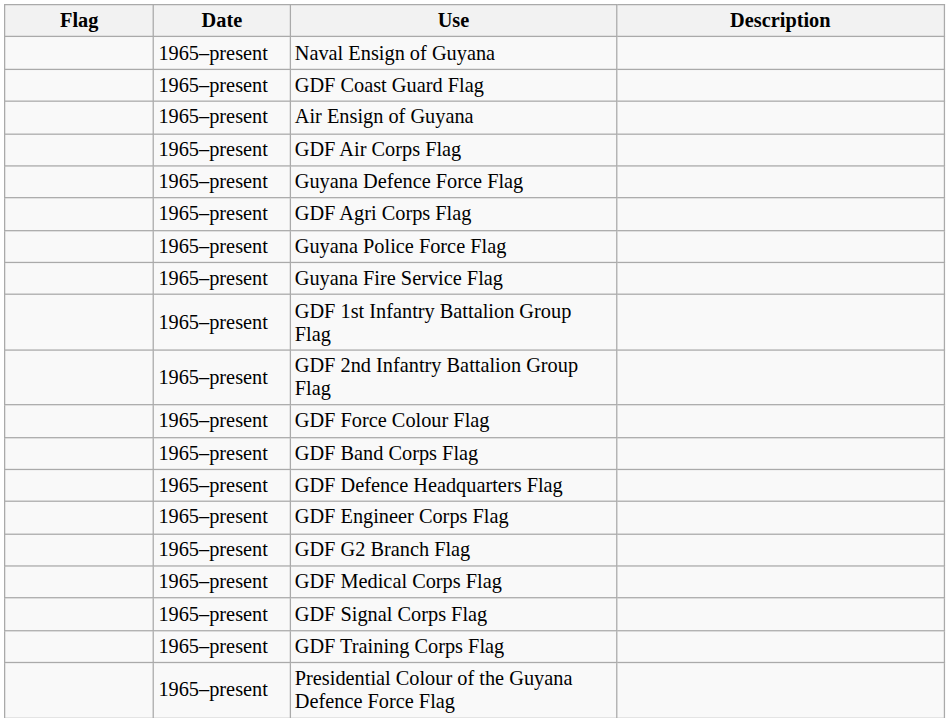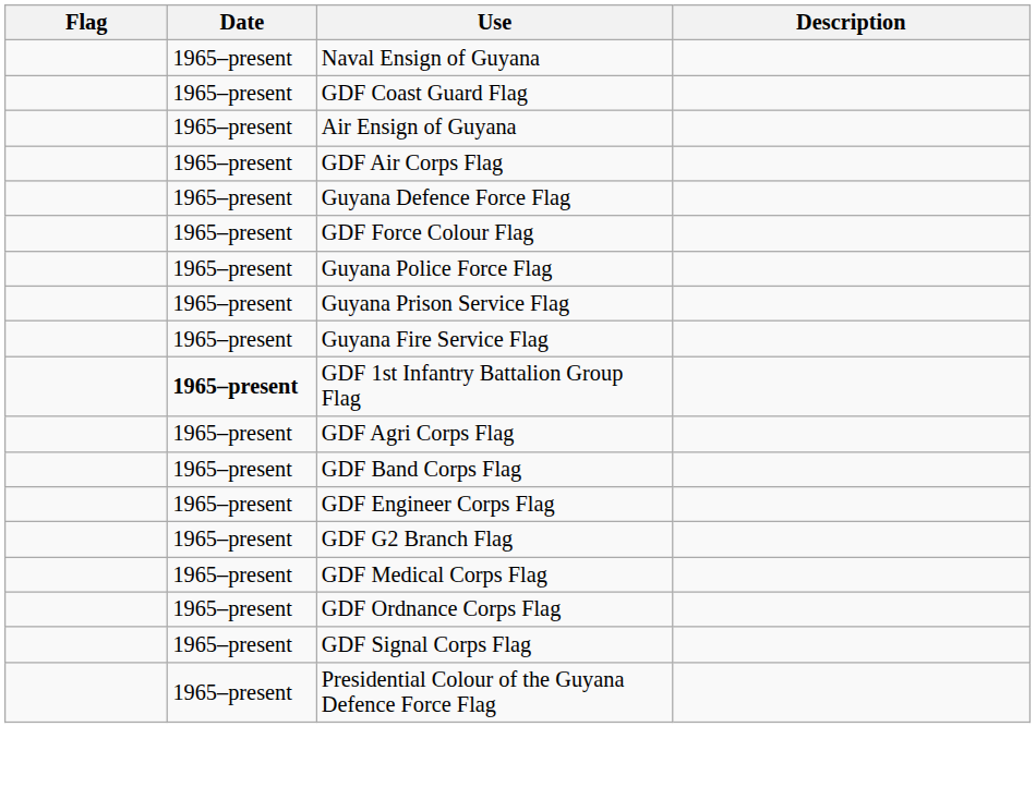rows swapped: GDF Force Colour Flag <-> GDF Agri Corps Flag
+ row: 1965–present | Guyana Prison Service Flag
GDF 1st Infantry Battalion Group Flag | Date: normal -> bold
- row: 1965–present | GDF 2nd Infantry Battalion Group Flag
- row: 1965–present | GDF Defence Headquarters Flag
+ row: 1965–present | GDF Ordnance Corps Flag
- row: 1965–present | GDF Training Corps Flag
